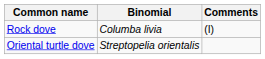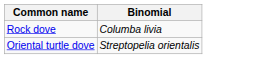- column: Comments | (I)
